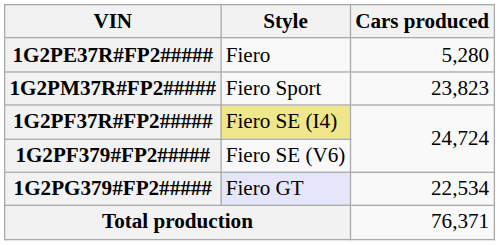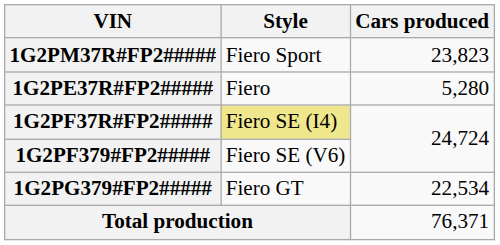rows swapped: 1G2PE37R#FP2##### <-> 1G2PM37R#FP2#####
1G2PG379#FP2##### | Style: lavender background -> no background
